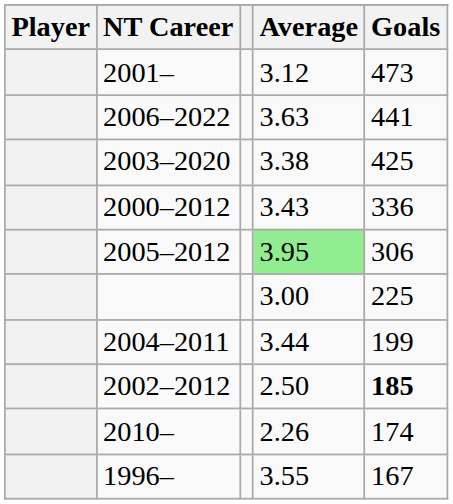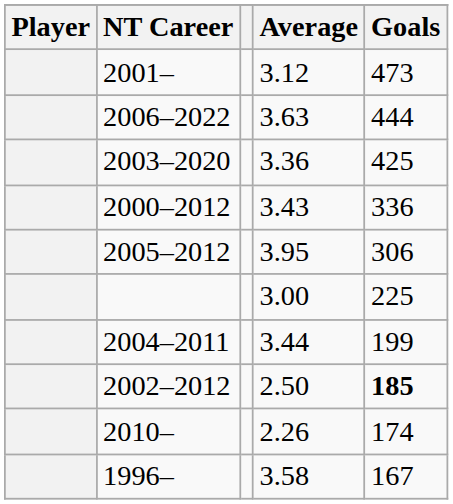2006–2022 | Goals: 441 -> 444
2003–2020 | Average: 3.38 -> 3.36
2005–2012 | Average: lightgreen background -> no background
1996– | Average: 3.55 -> 3.58
